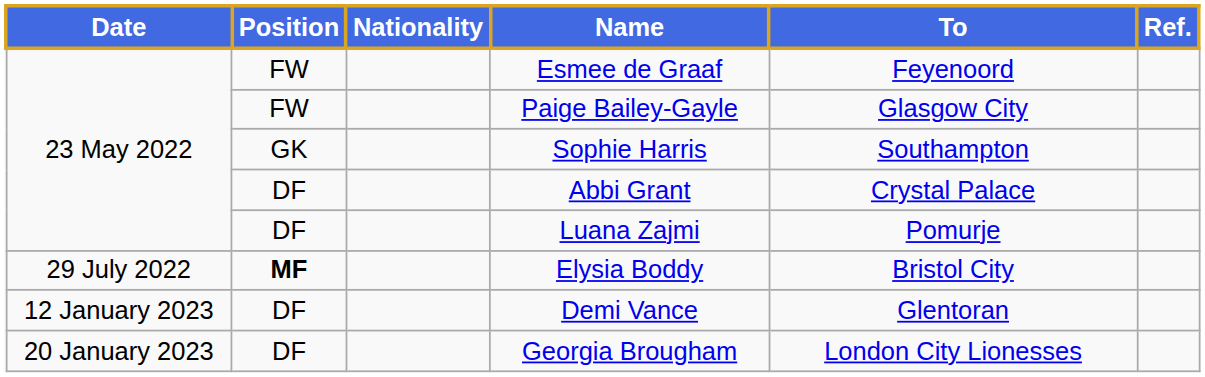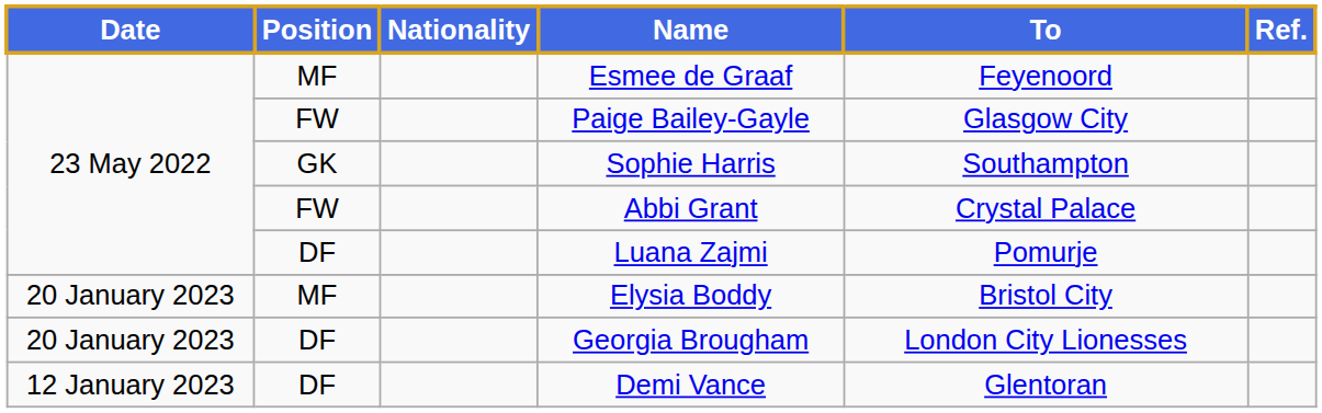Esmee de Graaf | Position: FW -> MF
Abbi Grant | Position: DF -> FW
Elysia Boddy | Date: 29 July 2022 -> 20 January 2023
Elysia Boddy | Position: bold -> normal
rows swapped: Demi Vance <-> Georgia Brougham
